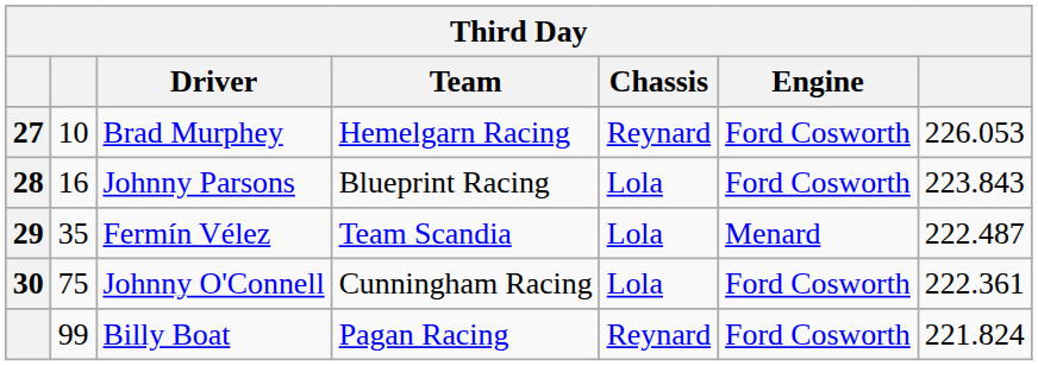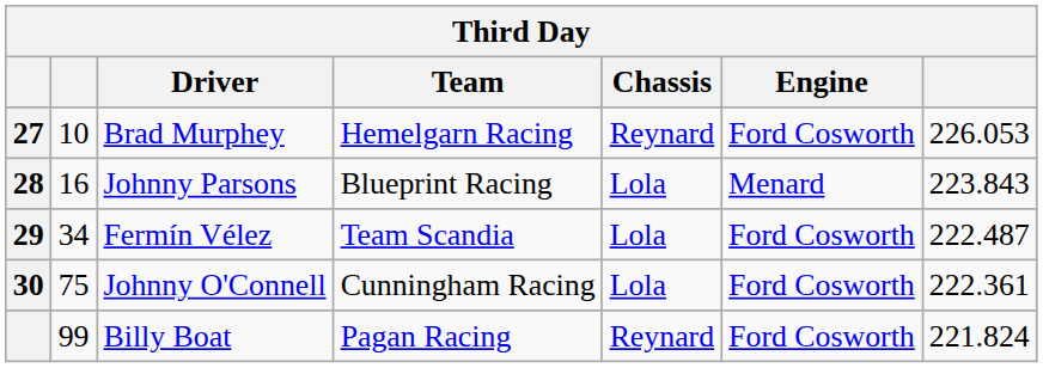Johnny Parsons | Engine: Ford Cosworth -> Menard
Fermín Vélez | column 2: 35 -> 34
Fermín Vélez | Engine: Menard -> Ford Cosworth
